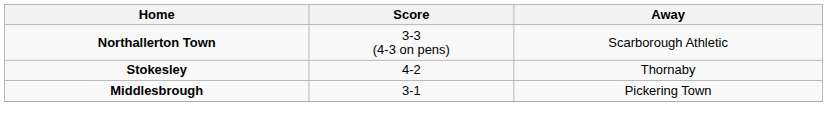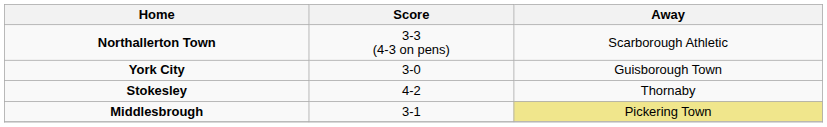+ row: York City | 3-0 | Guisborough Town
Middlesbrough | Away: no background -> khaki background
